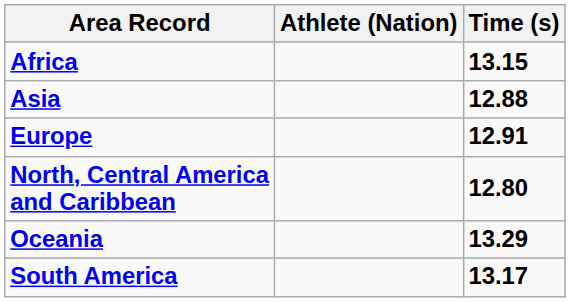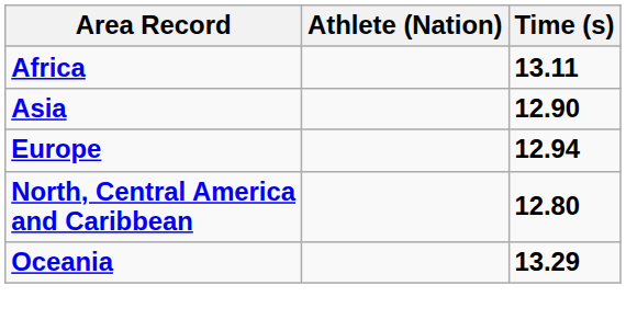Africa | Time (s): 13.15 -> 13.11
Asia | Time (s): 12.88 -> 12.90
Europe | Time (s): 12.91 -> 12.94
- row: South America | 13.17
